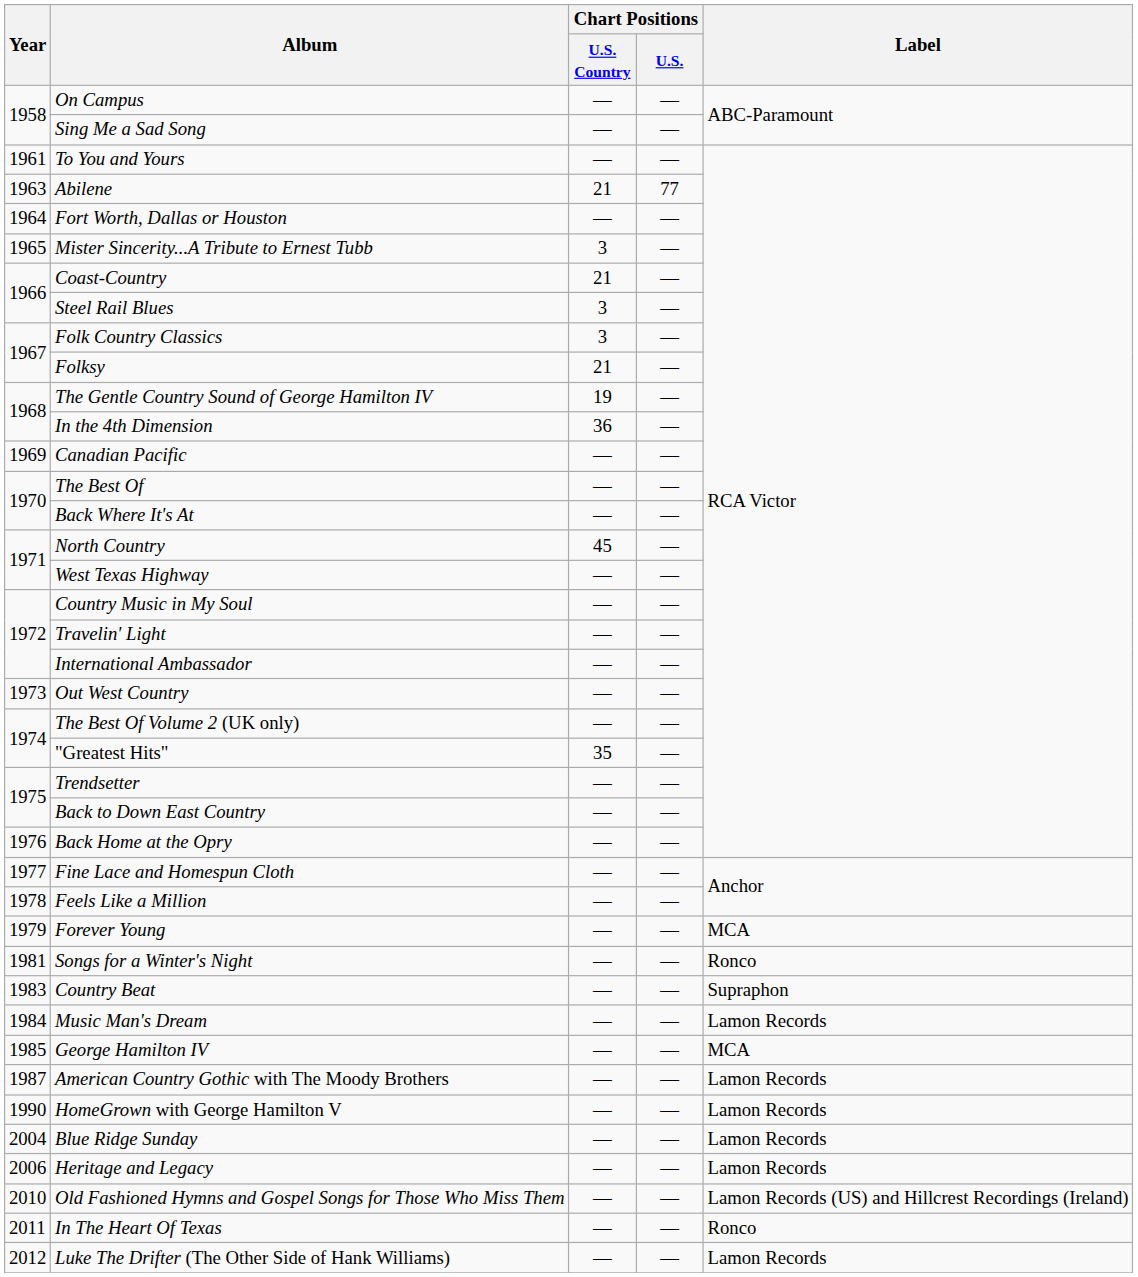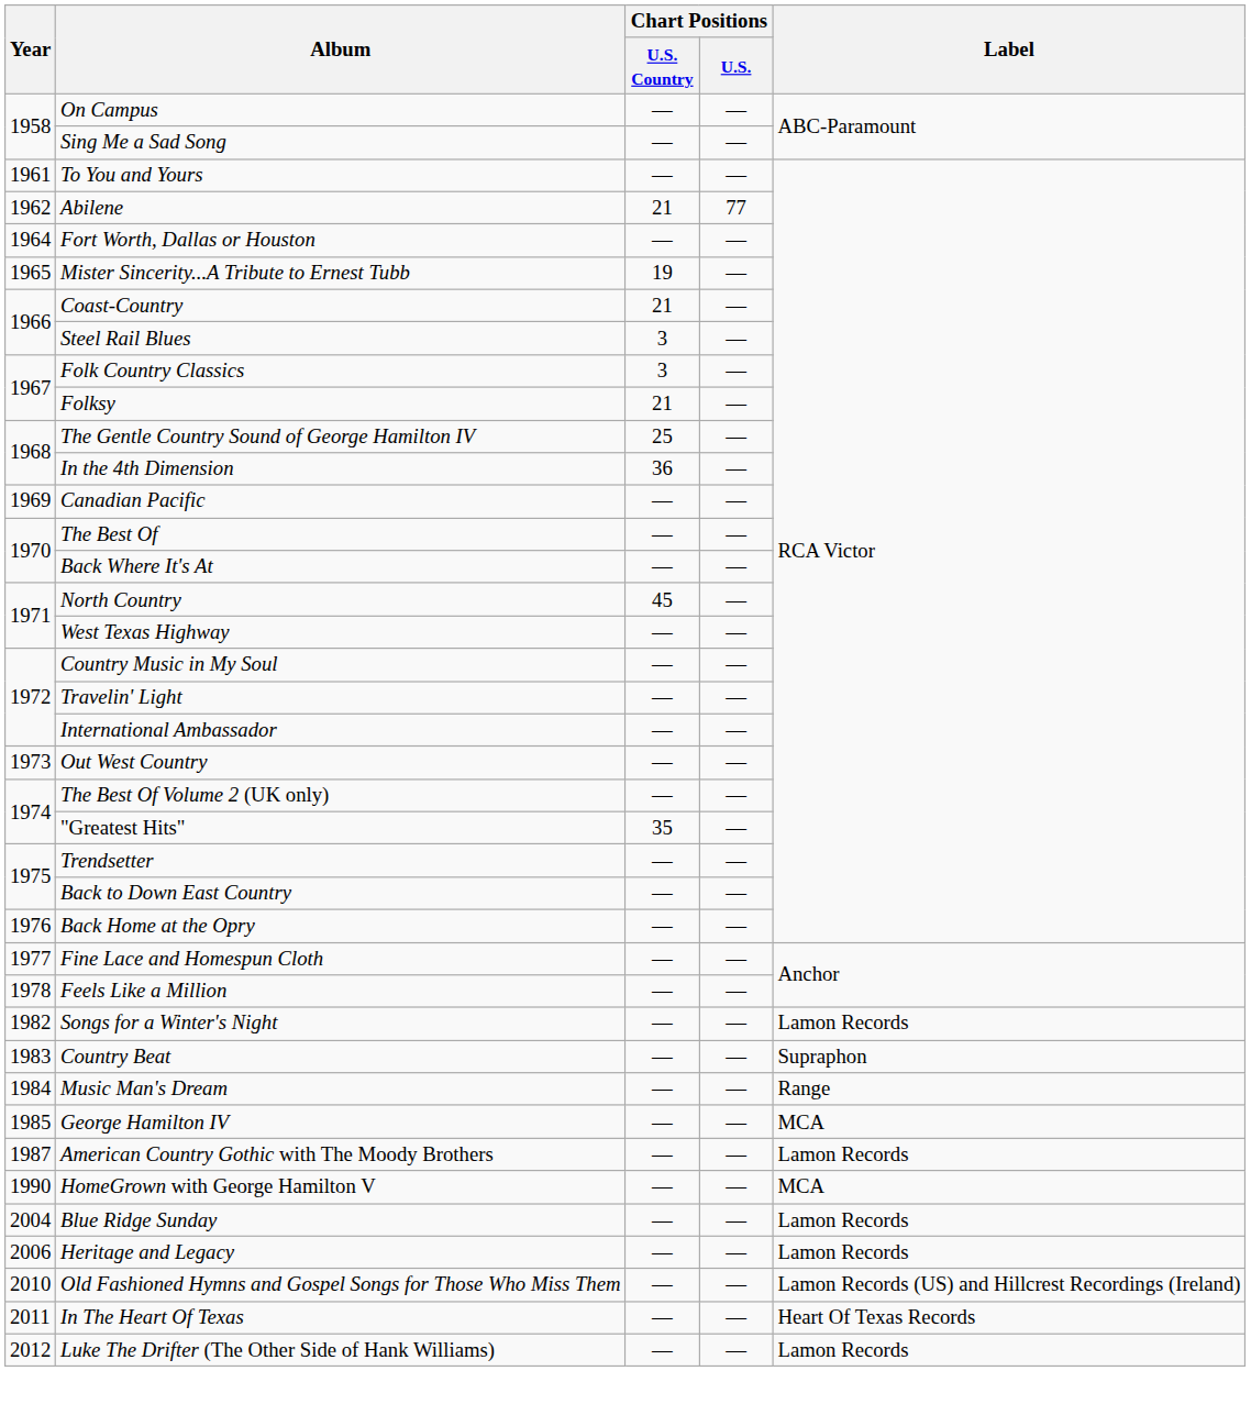Abilene | Year: 1963 -> 1962
Mister Sincerity...A Tribute to Ernest Tubb | Chart Positions / U.S. Country: 3 -> 19
The Gentle Country Sound of George Hamilton IV | Chart Positions / U.S. Country: 19 -> 25
- row: 1979 | Forever Young | — | — | MCA
Songs for a Winter's Night | Year: 1981 -> 1982
Songs for a Winter's Night | Label: Ronco -> Lamon Records
Music Man's Dream | Label: Lamon Records -> Range
HomeGrown with George Hamilton V | Label: Lamon Records -> MCA
In The Heart Of Texas | Label: Ronco -> Heart Of Texas Records
